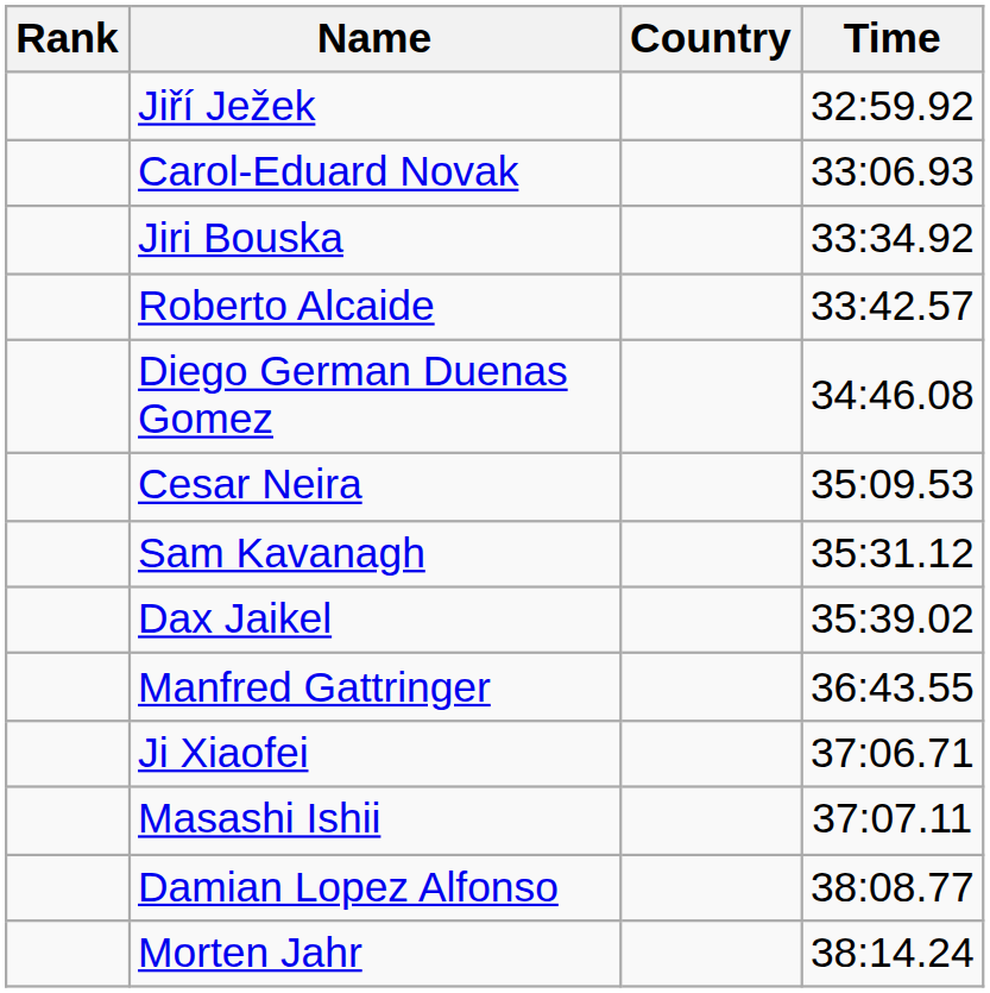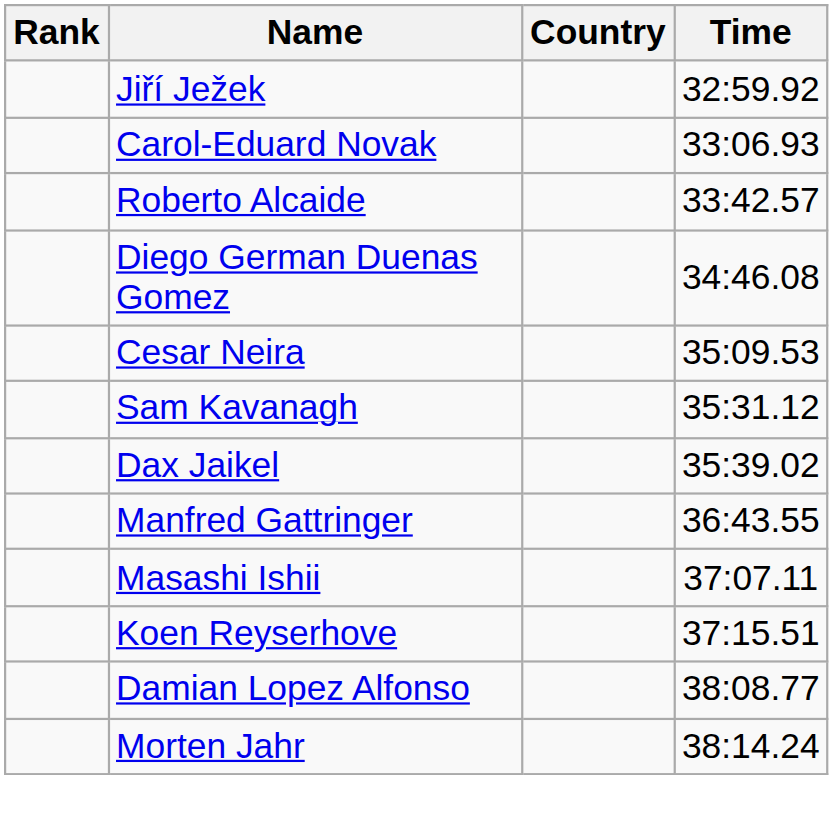- row: Jiri Bouska | 33:34.92
- row: Ji Xiaofei | 37:06.71
+ row: Koen Reyserhove | 37:15.51
